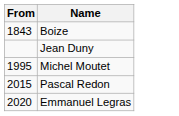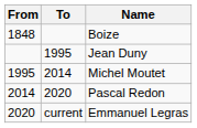+ column: To | 1995 | 2014 | 2020 | current
Boize | From: 1843 -> 1848
Pascal Redon | From: 2015 -> 2014
